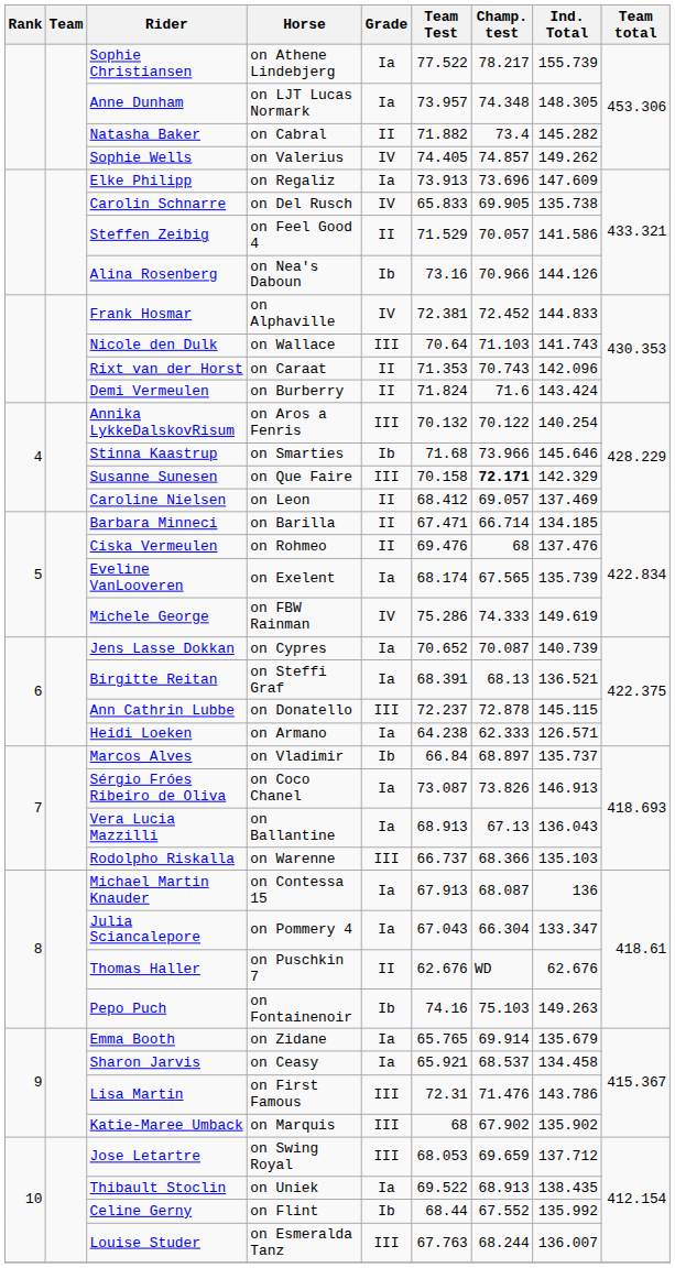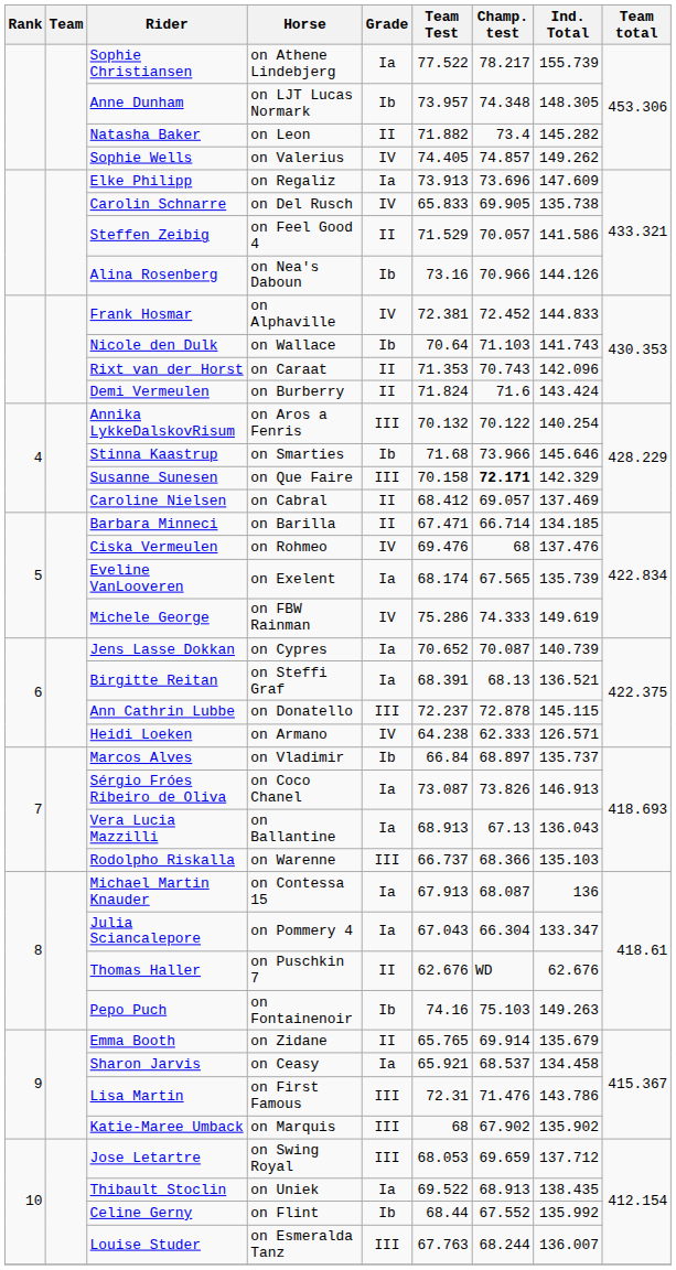Anne Dunham | Grade: Ia -> Ib
Natasha Baker | Horse: on Cabral -> on Leon
Nicole den Dulk | Grade: III -> Ib
Caroline Nielsen | Horse: on Leon -> on Cabral
Ciska Vermeulen | Grade: II -> IV
Heidi Loeken | Grade: Ia -> IV
Emma Booth | Grade: Ia -> II
